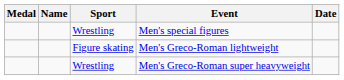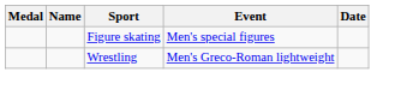Men's special figures | Sport: Wrestling -> Figure skating
Men's Greco-Roman lightweight | Sport: Figure skating -> Wrestling
- row: Wrestling | Men's Greco-Roman super heavyweight
